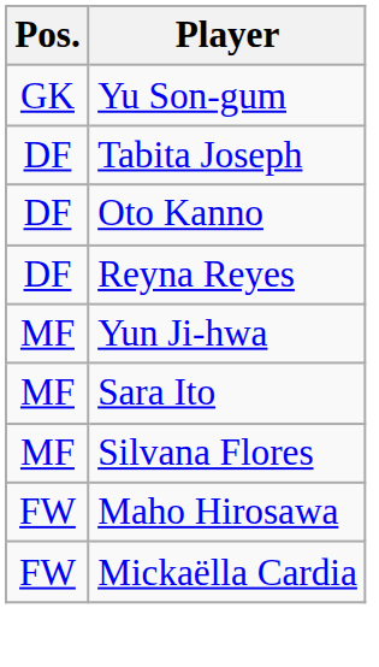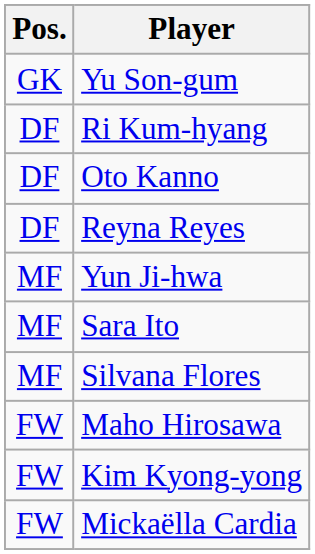- row: DF | Tabita Joseph
+ row: DF | Ri Kum-hyang
+ row: FW | Kim Kyong-yong
